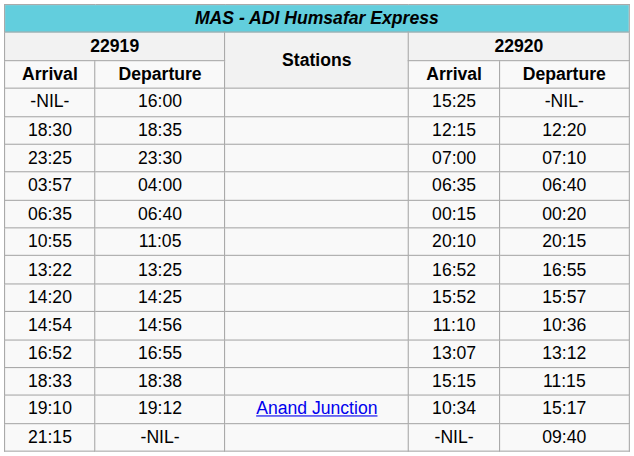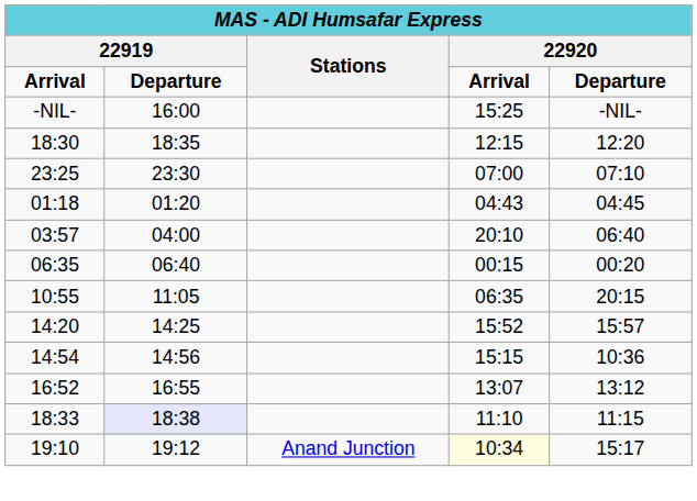+ row: 01:18 | 01:20 | 04:43 | 04:45
03:57 | column 4: 06:35 -> 20:10
10:55 | column 4: 20:10 -> 06:35
- row: 13:22 | 13:25 | 16:52 | 16:55
14:54 | column 4: 11:10 -> 15:15
18:33 | column 2: no background -> lavender background
18:33 | column 4: 15:15 -> 11:10
19:10 | column 4: no background -> lightyellow background
- row: 21:15 | -NIL- | -NIL- | 09:40
